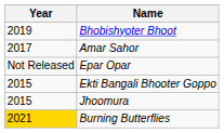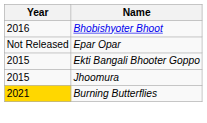Bhobishyoter Bhoot | Year: 2019 -> 2016
- row: 2017 | Amar Sahor
